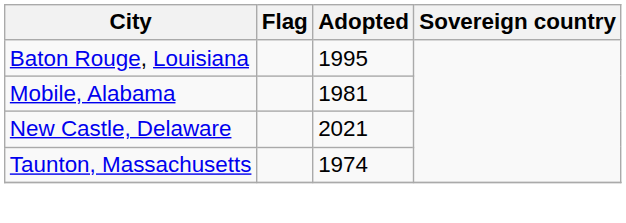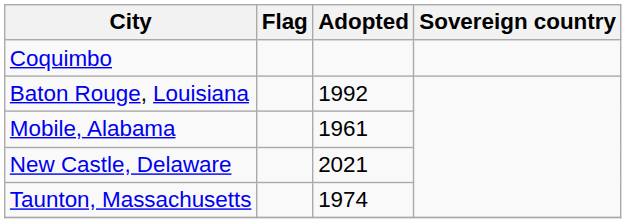+ row: Coquimbo
Baton Rouge, Louisiana | Adopted: 1995 -> 1992
Mobile, Alabama | Adopted: 1981 -> 1961
